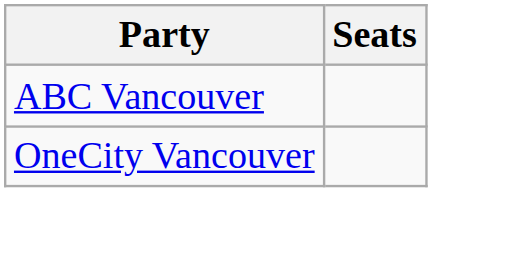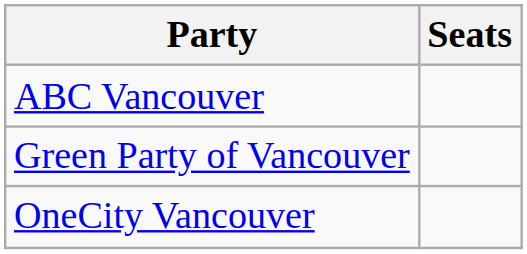+ row: Green Party of Vancouver
